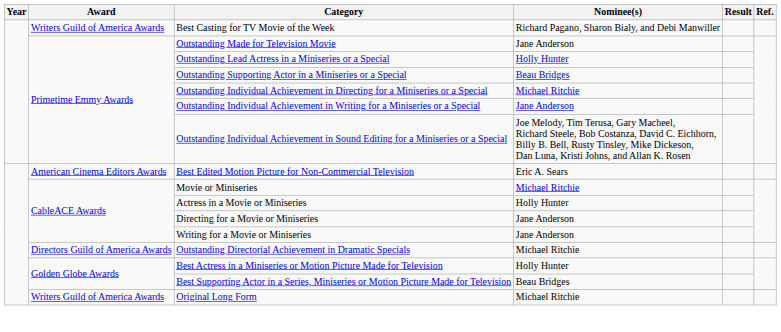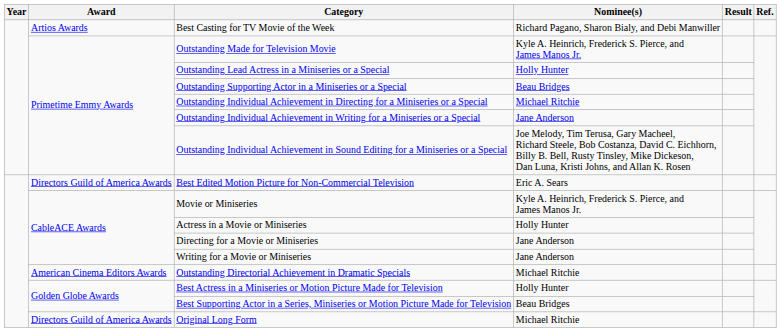Best Casting for TV Movie of the Week | Award: Writers Guild of America Awards -> Artios Awards
Outstanding Made for Television Movie | Nominee(s): Jane Anderson -> Kyle A. Heinrich, Frederick S. Pierce, and James Manos Jr.
Best Edited Motion Picture for Non-Commercial Television | Award: American Cinema Editors Awards -> Directors Guild of America Awards
Movie or Miniseries | Nominee(s): Michael Ritchie -> Kyle A. Heinrich, Frederick S. Pierce, and James Manos Jr.
Outstanding Directorial Achievement in Dramatic Specials | Award: Directors Guild of America Awards -> American Cinema Editors Awards
Original Long Form | Award: Writers Guild of America Awards -> Directors Guild of America Awards
